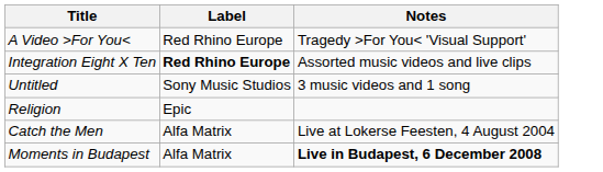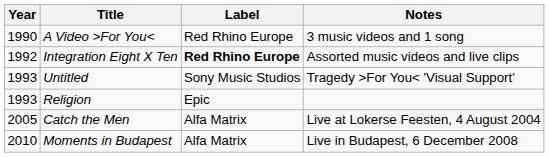+ column: Year | 1990 | 1992 | 1993 | 1993 | 2005 | 2010
A Video >For You< | Notes: Tragedy >For You< 'Visual Support' -> 3 music videos and 1 song
Untitled | Notes: 3 music videos and 1 song -> Tragedy >For You< 'Visual Support'
Moments in Budapest | Notes: bold -> normal
